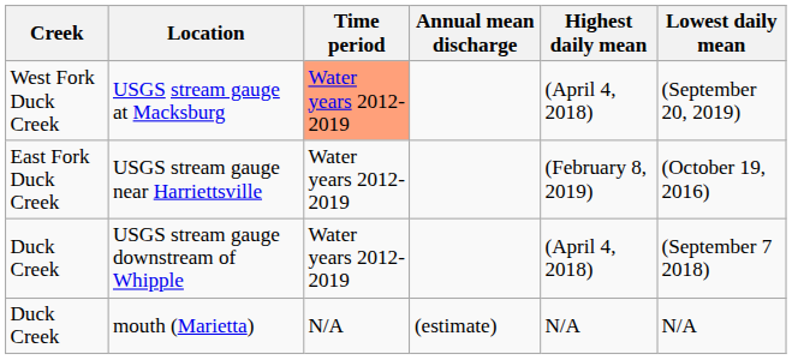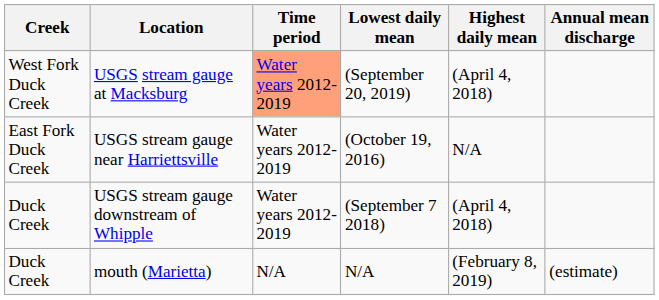columns swapped: Annual mean discharge <-> Lowest daily mean
USGS stream gauge near Harriettsville | Highest daily mean: (February 8, 2019) -> N/A
mouth (Marietta) | Highest daily mean: N/A -> (February 8, 2019)
